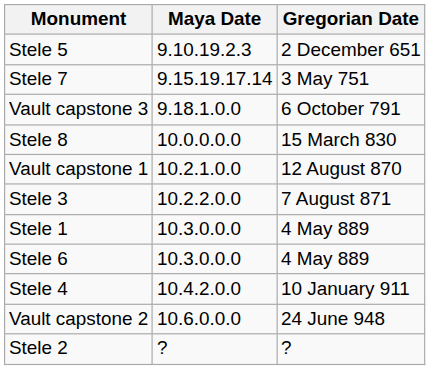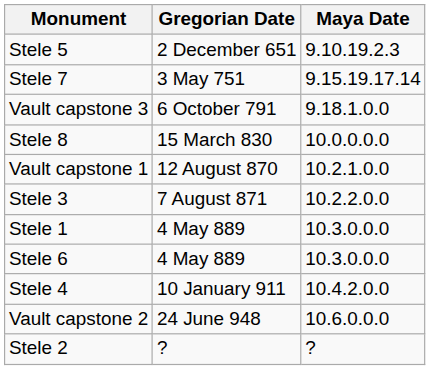columns swapped: Maya Date <-> Gregorian Date
